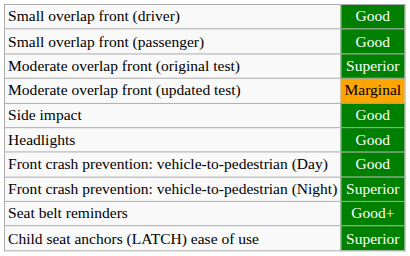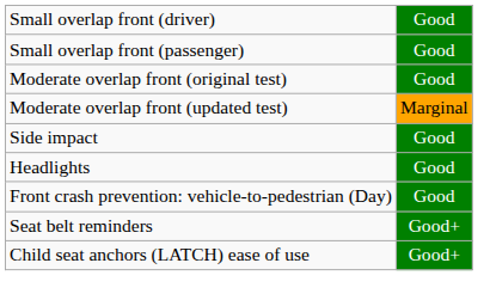Moderate overlap front (original test) | column 2: Superior -> Good
- row: Front crash prevention: vehicle-to-pedestrian (Night) | Superior
Child seat anchors (LATCH) ease of use | column 2: Superior -> Good+
